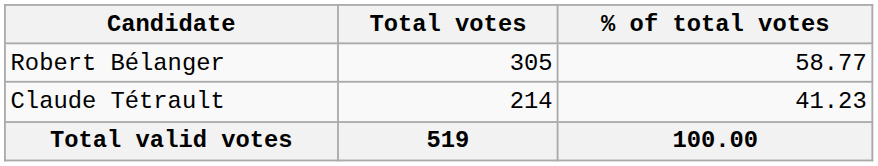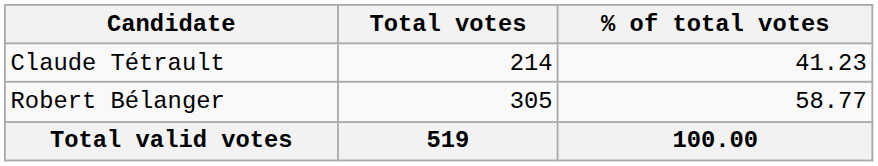rows swapped: Robert Bélanger <-> Claude Tétrault
